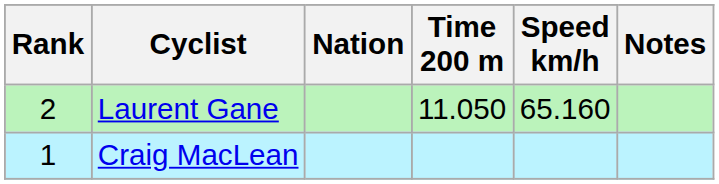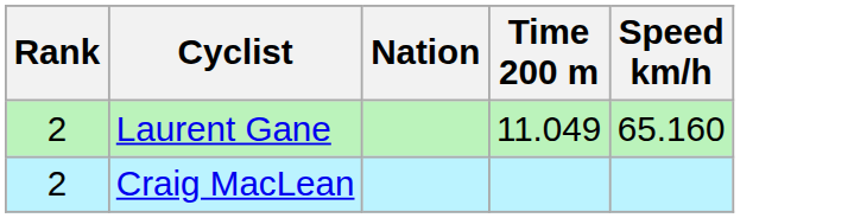- column: Notes
Laurent Gane | Time 200 m: 11.050 -> 11.049
Craig MacLean | Rank: 1 -> 2
